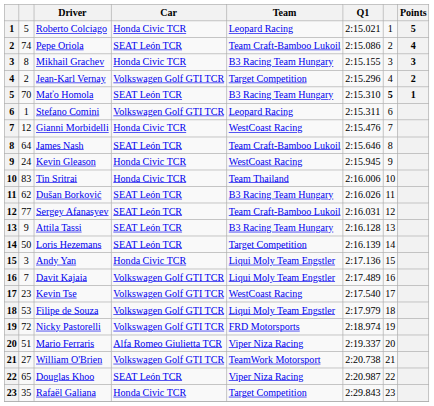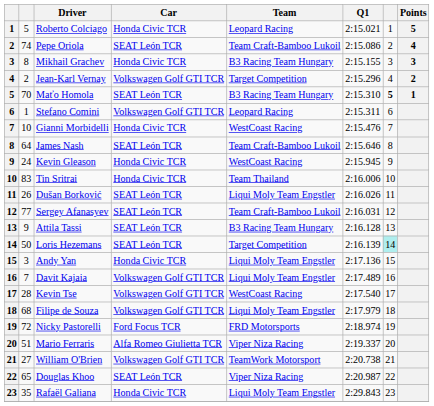Gianni Morbidelli | column 2: 12 -> 10
Dušan Borković | column 2: 62 -> 26
Dušan Borković | Team: B3 Racing Team Hungary -> Liqui Moly Team Engstler
Loris Hezemans | column 7: no background -> paleturquoise background
Kevin Tse | column 2: 23 -> 28
Filipe de Souza | column 2: 53 -> 68
Nicky Pastorelli | Car: Volkswagen Golf GTI TCR -> Ford Focus TCR
Rafaël Galiana | Team: Target Competition -> Liqui Moly Team Engstler
